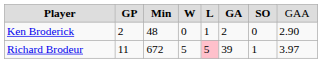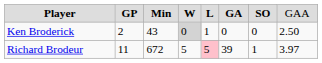Ken Broderick | column 3: 48 -> 43
Ken Broderick | column 4: no background -> lightgrey background
Ken Broderick | column 6: 2 -> 0
Ken Broderick | column 8: 2.90 -> 2.50
